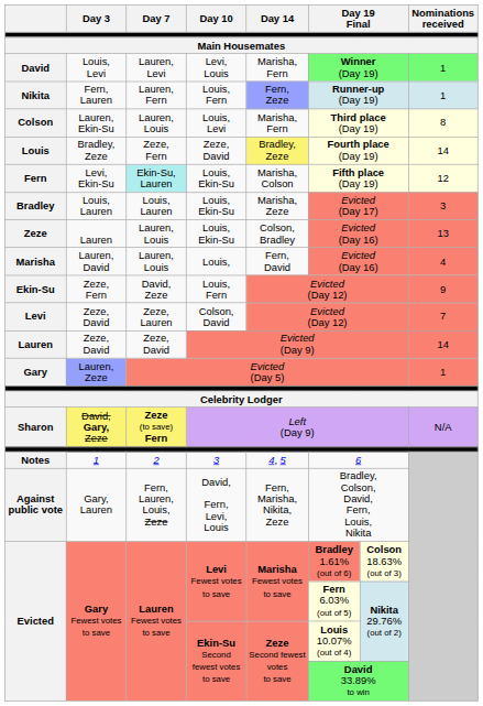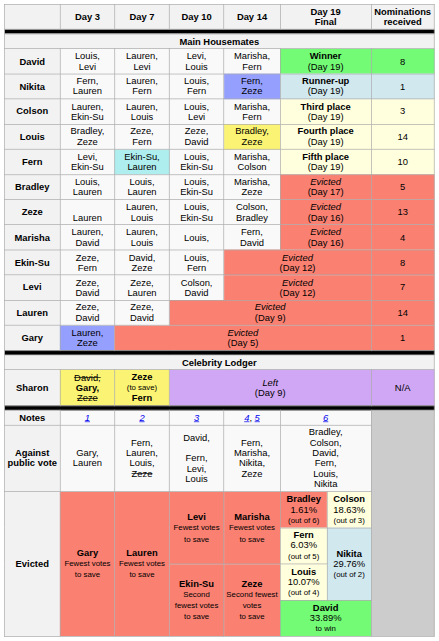David | Nominations received: 1 -> 8
Colson | Nominations received: 8 -> 3
Fern | Nominations received: 12 -> 10
Bradley | Nominations received: 3 -> 5
Ekin-Su | Nominations received: 9 -> 8
